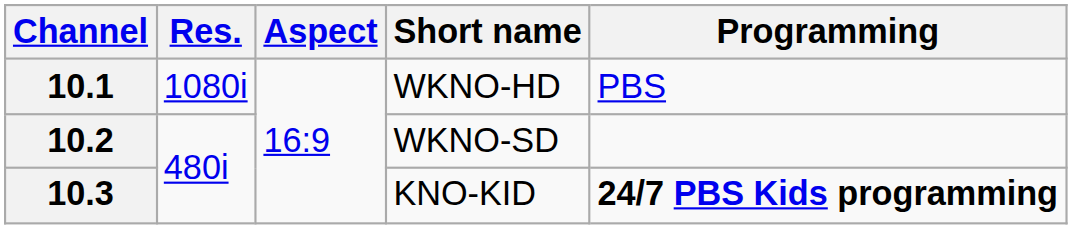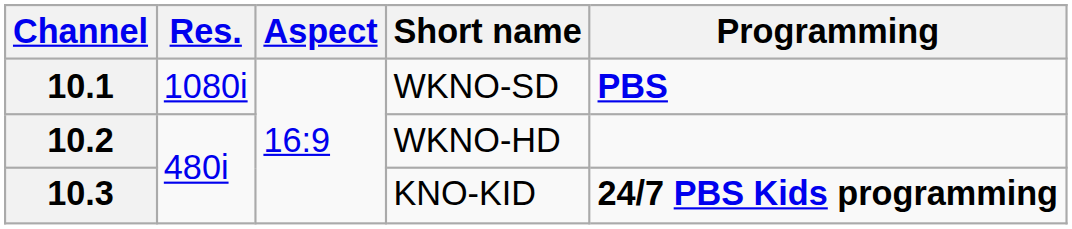10.1 | Short name: WKNO-HD -> WKNO-SD
10.1 | Programming: normal -> bold
10.2 | Short name: WKNO-SD -> WKNO-HD
